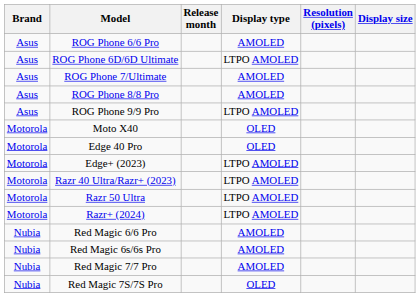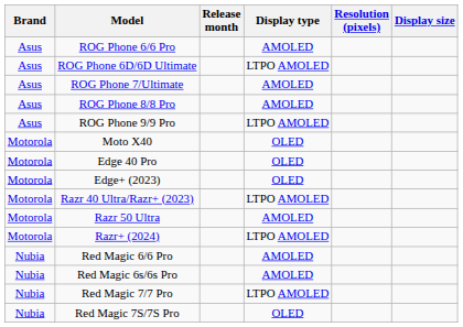Edge+ (2023) | Display type: LTPO AMOLED -> OLED
Razr 50 Ultra | Display type: LTPO AMOLED -> AMOLED
Red Magic 7/7 Pro | Display type: AMOLED -> LTPO AMOLED
